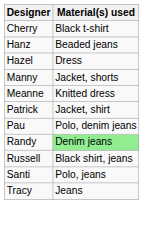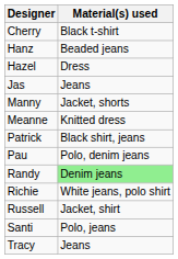+ row: Jas | Jeans
Patrick | Material(s) used: Jacket, shirt -> Black shirt, jeans
+ row: Richie | White jeans, polo shirt
Russell | Material(s) used: Black shirt, jeans -> Jacket, shirt
